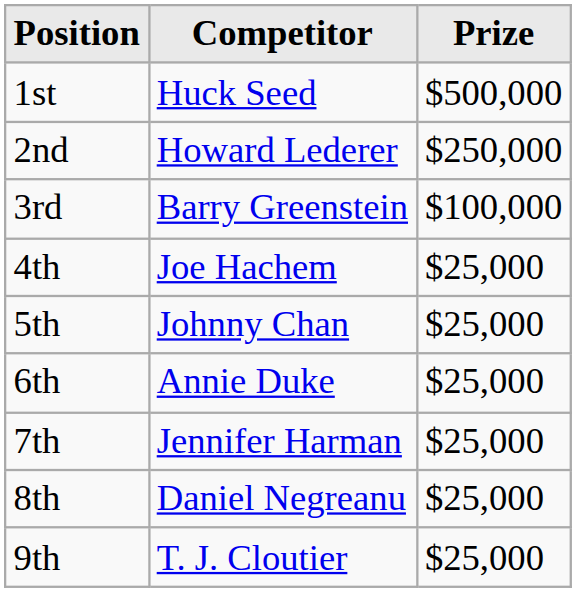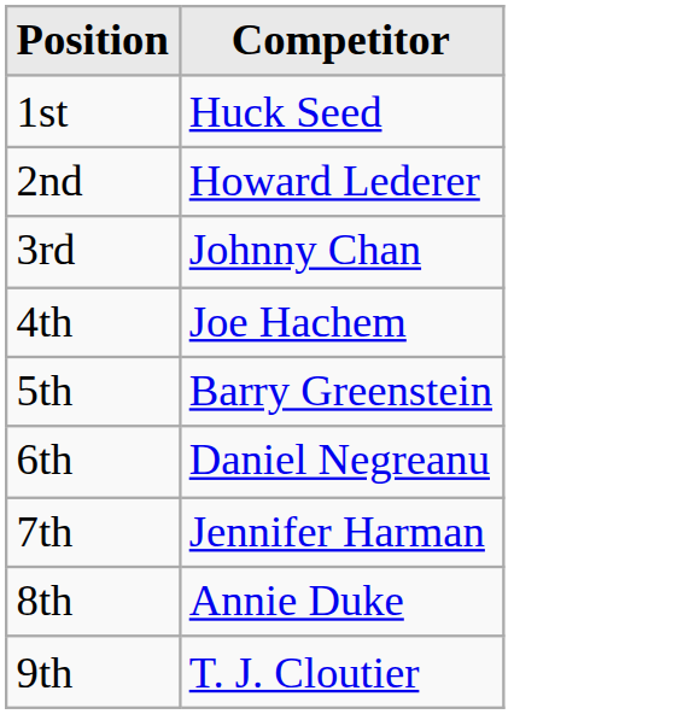- column: Prize | $500,000 | $250,000 | $100,000 | $25,000 | $25,000 | $25,000 | $25,000 | $25,000 | $25,000
3rd | Competitor: Barry Greenstein -> Johnny Chan
5th | Competitor: Johnny Chan -> Barry Greenstein
6th | Competitor: Annie Duke -> Daniel Negreanu
8th | Competitor: Daniel Negreanu -> Annie Duke
